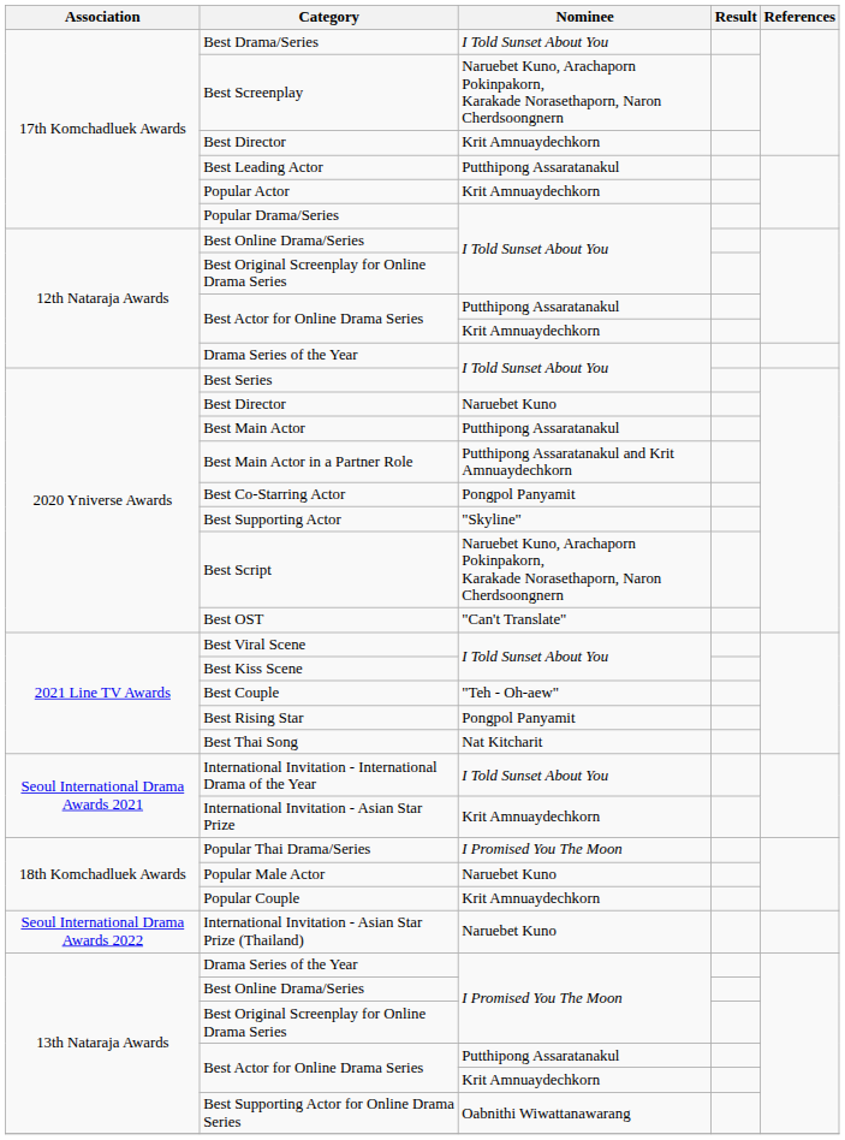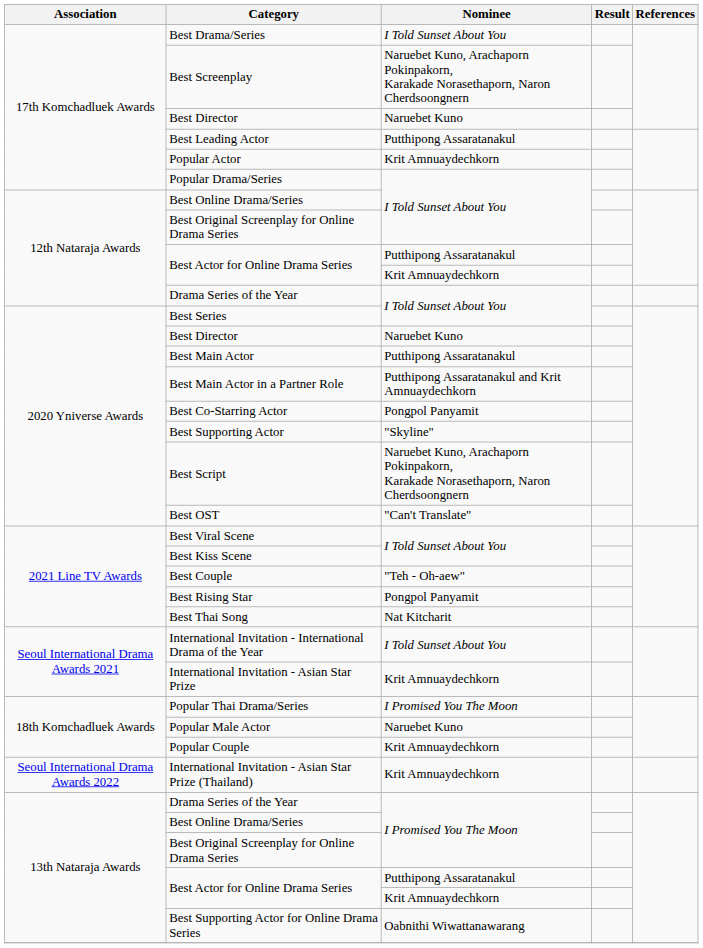17th Komchadluek Awards / Best Director | Nominee: Krit Amnuaydechkorn -> Naruebet Kuno
International Invitation - Asian Star Prize (Thailand) | Nominee: Naruebet Kuno -> Krit Amnuaydechkorn
